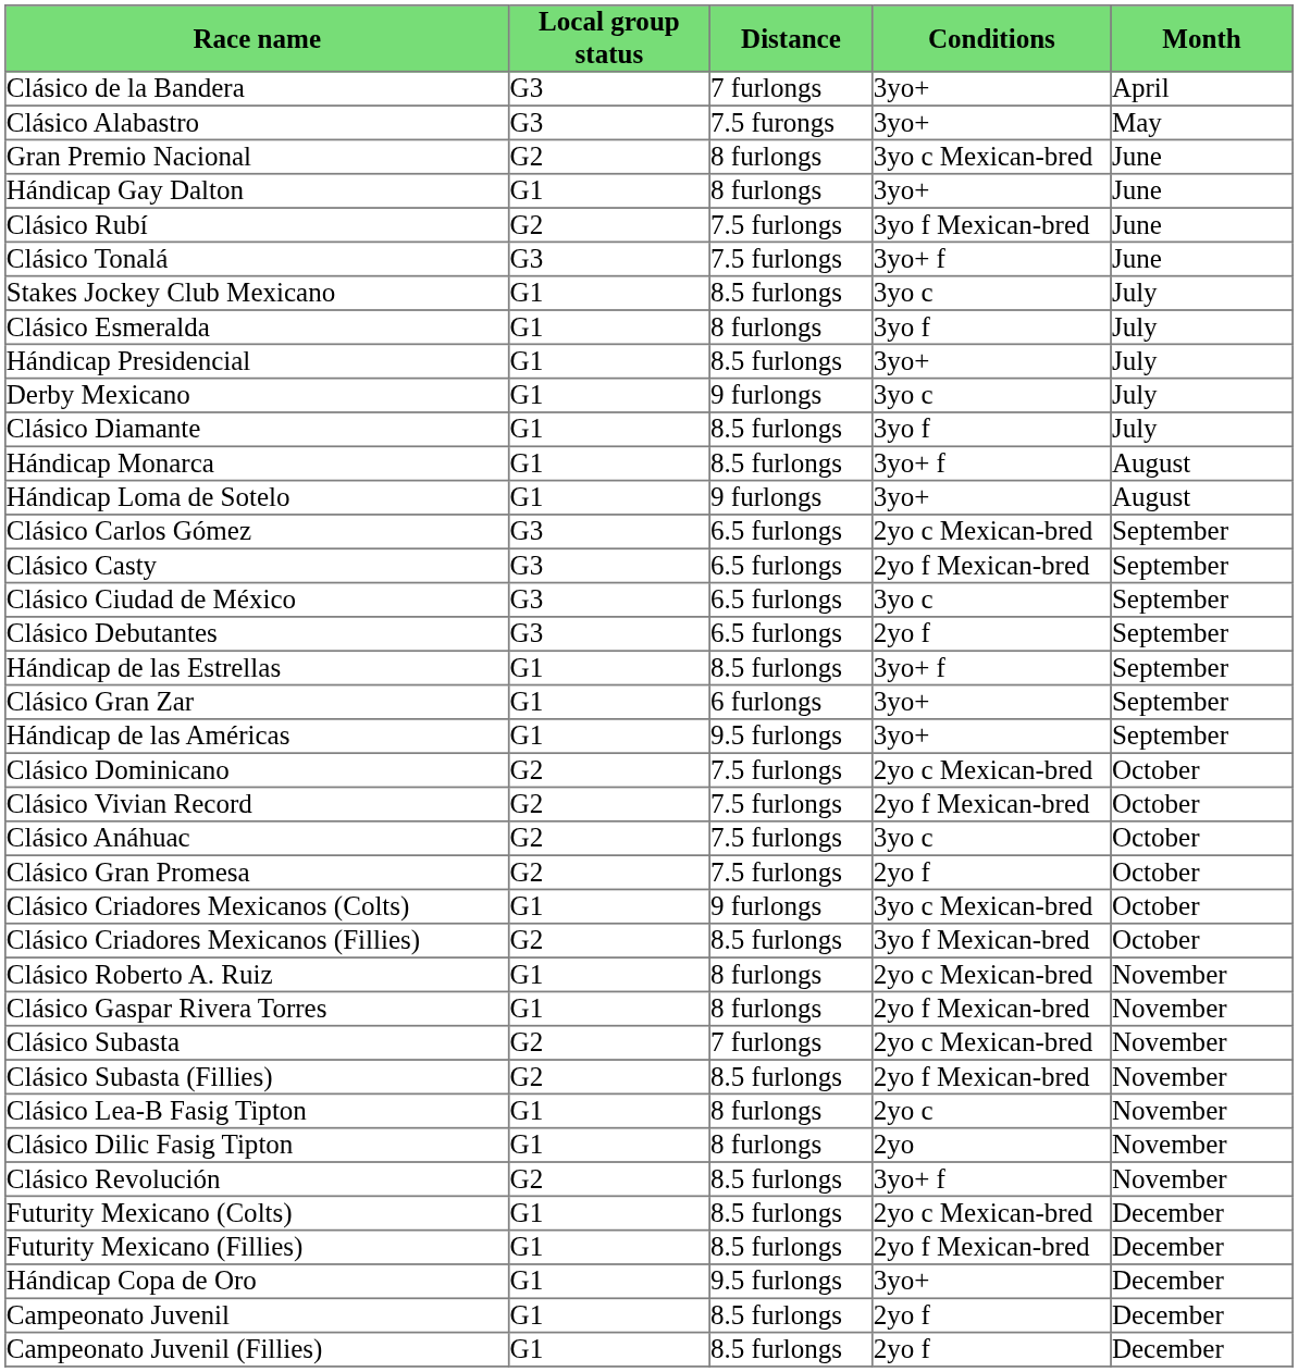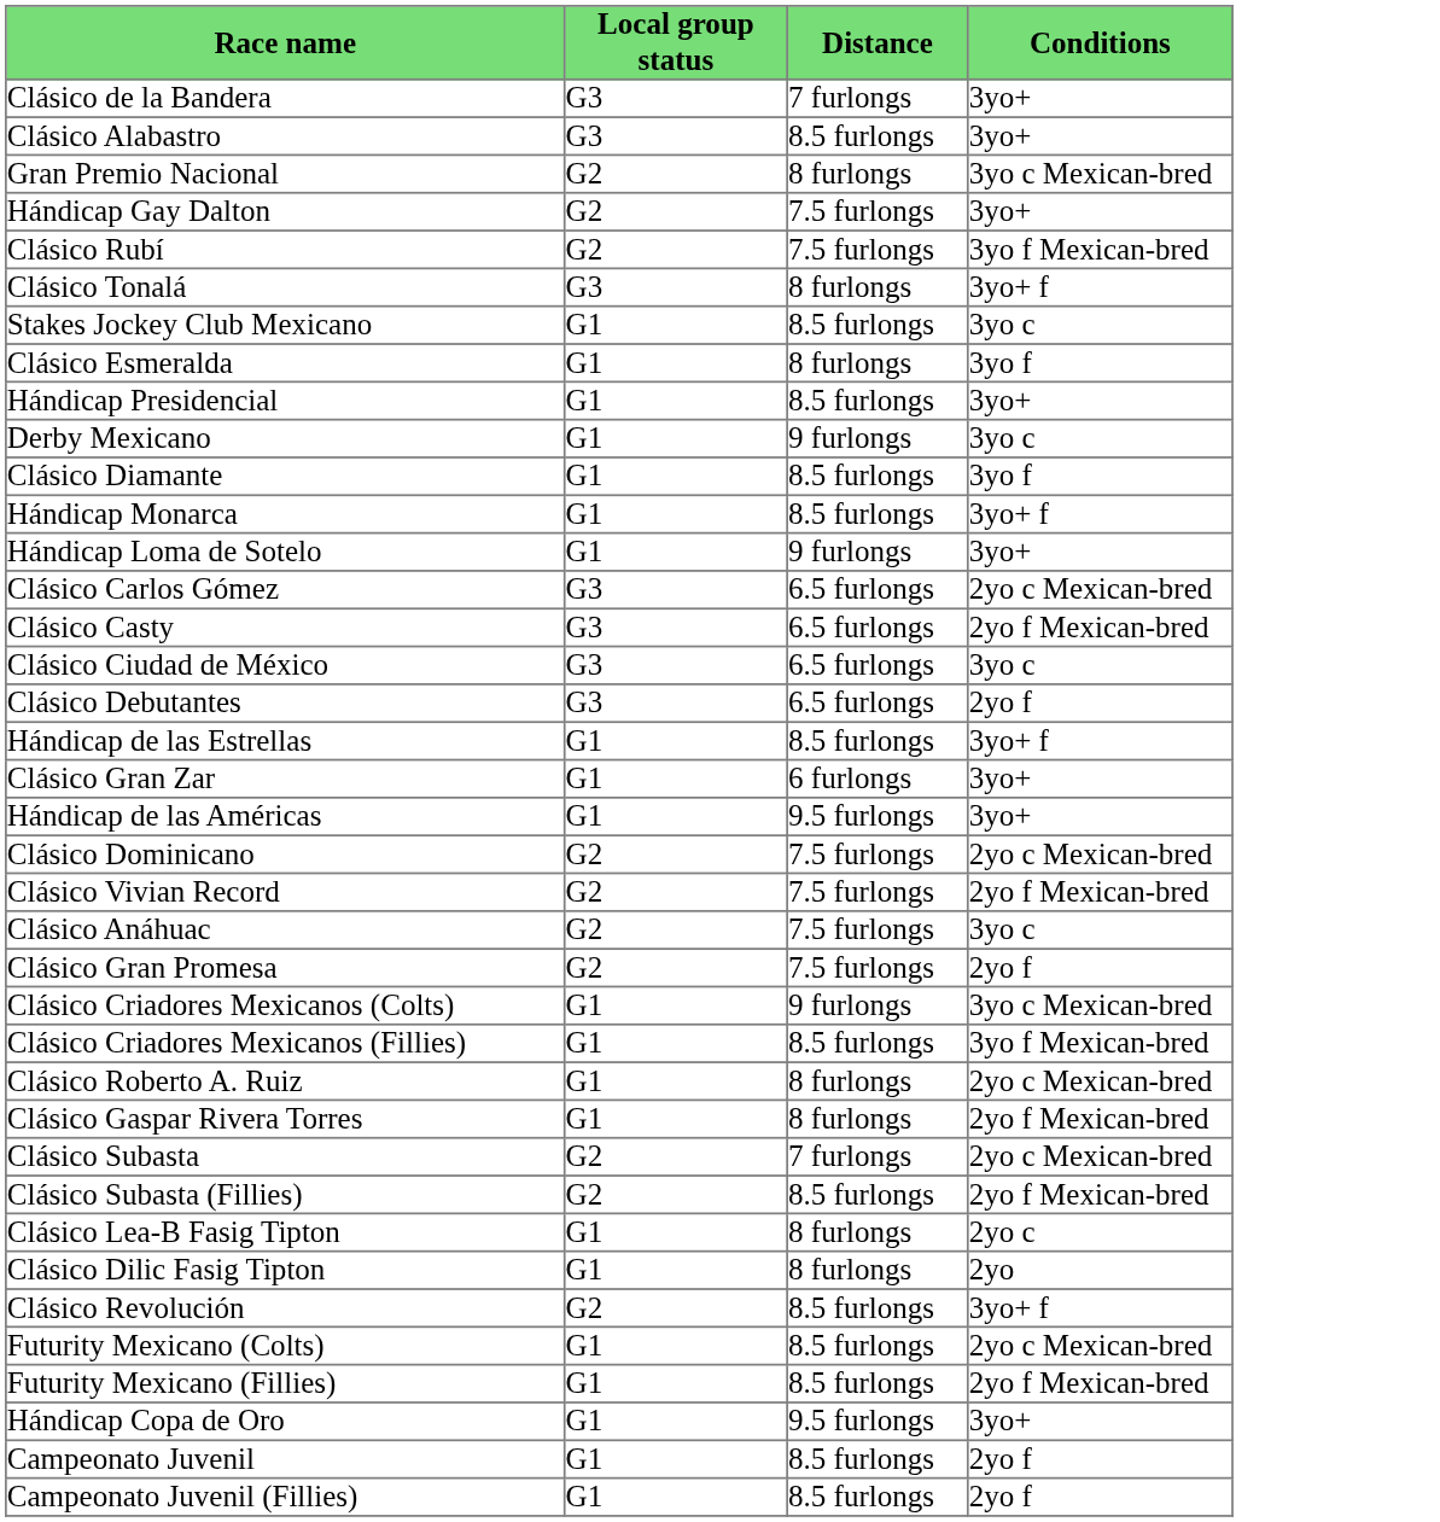- column: Month | April | May | June | June | June | June | July | July | July | July | July | August | August | September | September | September | September | September | September | September | October | October | October | October | October | October | November | November | November | November | November | November | November | December | December | December | December | December
Clásico Alabastro | Distance: 7.5 furongs -> 8.5 furlongs
Hándicap Gay Dalton | Local group status: G1 -> G2
Hándicap Gay Dalton | Distance: 8 furlongs -> 7.5 furlongs
Clásico Tonalá | Distance: 7.5 furlongs -> 8 furlongs
Clásico Criadores Mexicanos (Fillies) | Local group status: G2 -> G1
